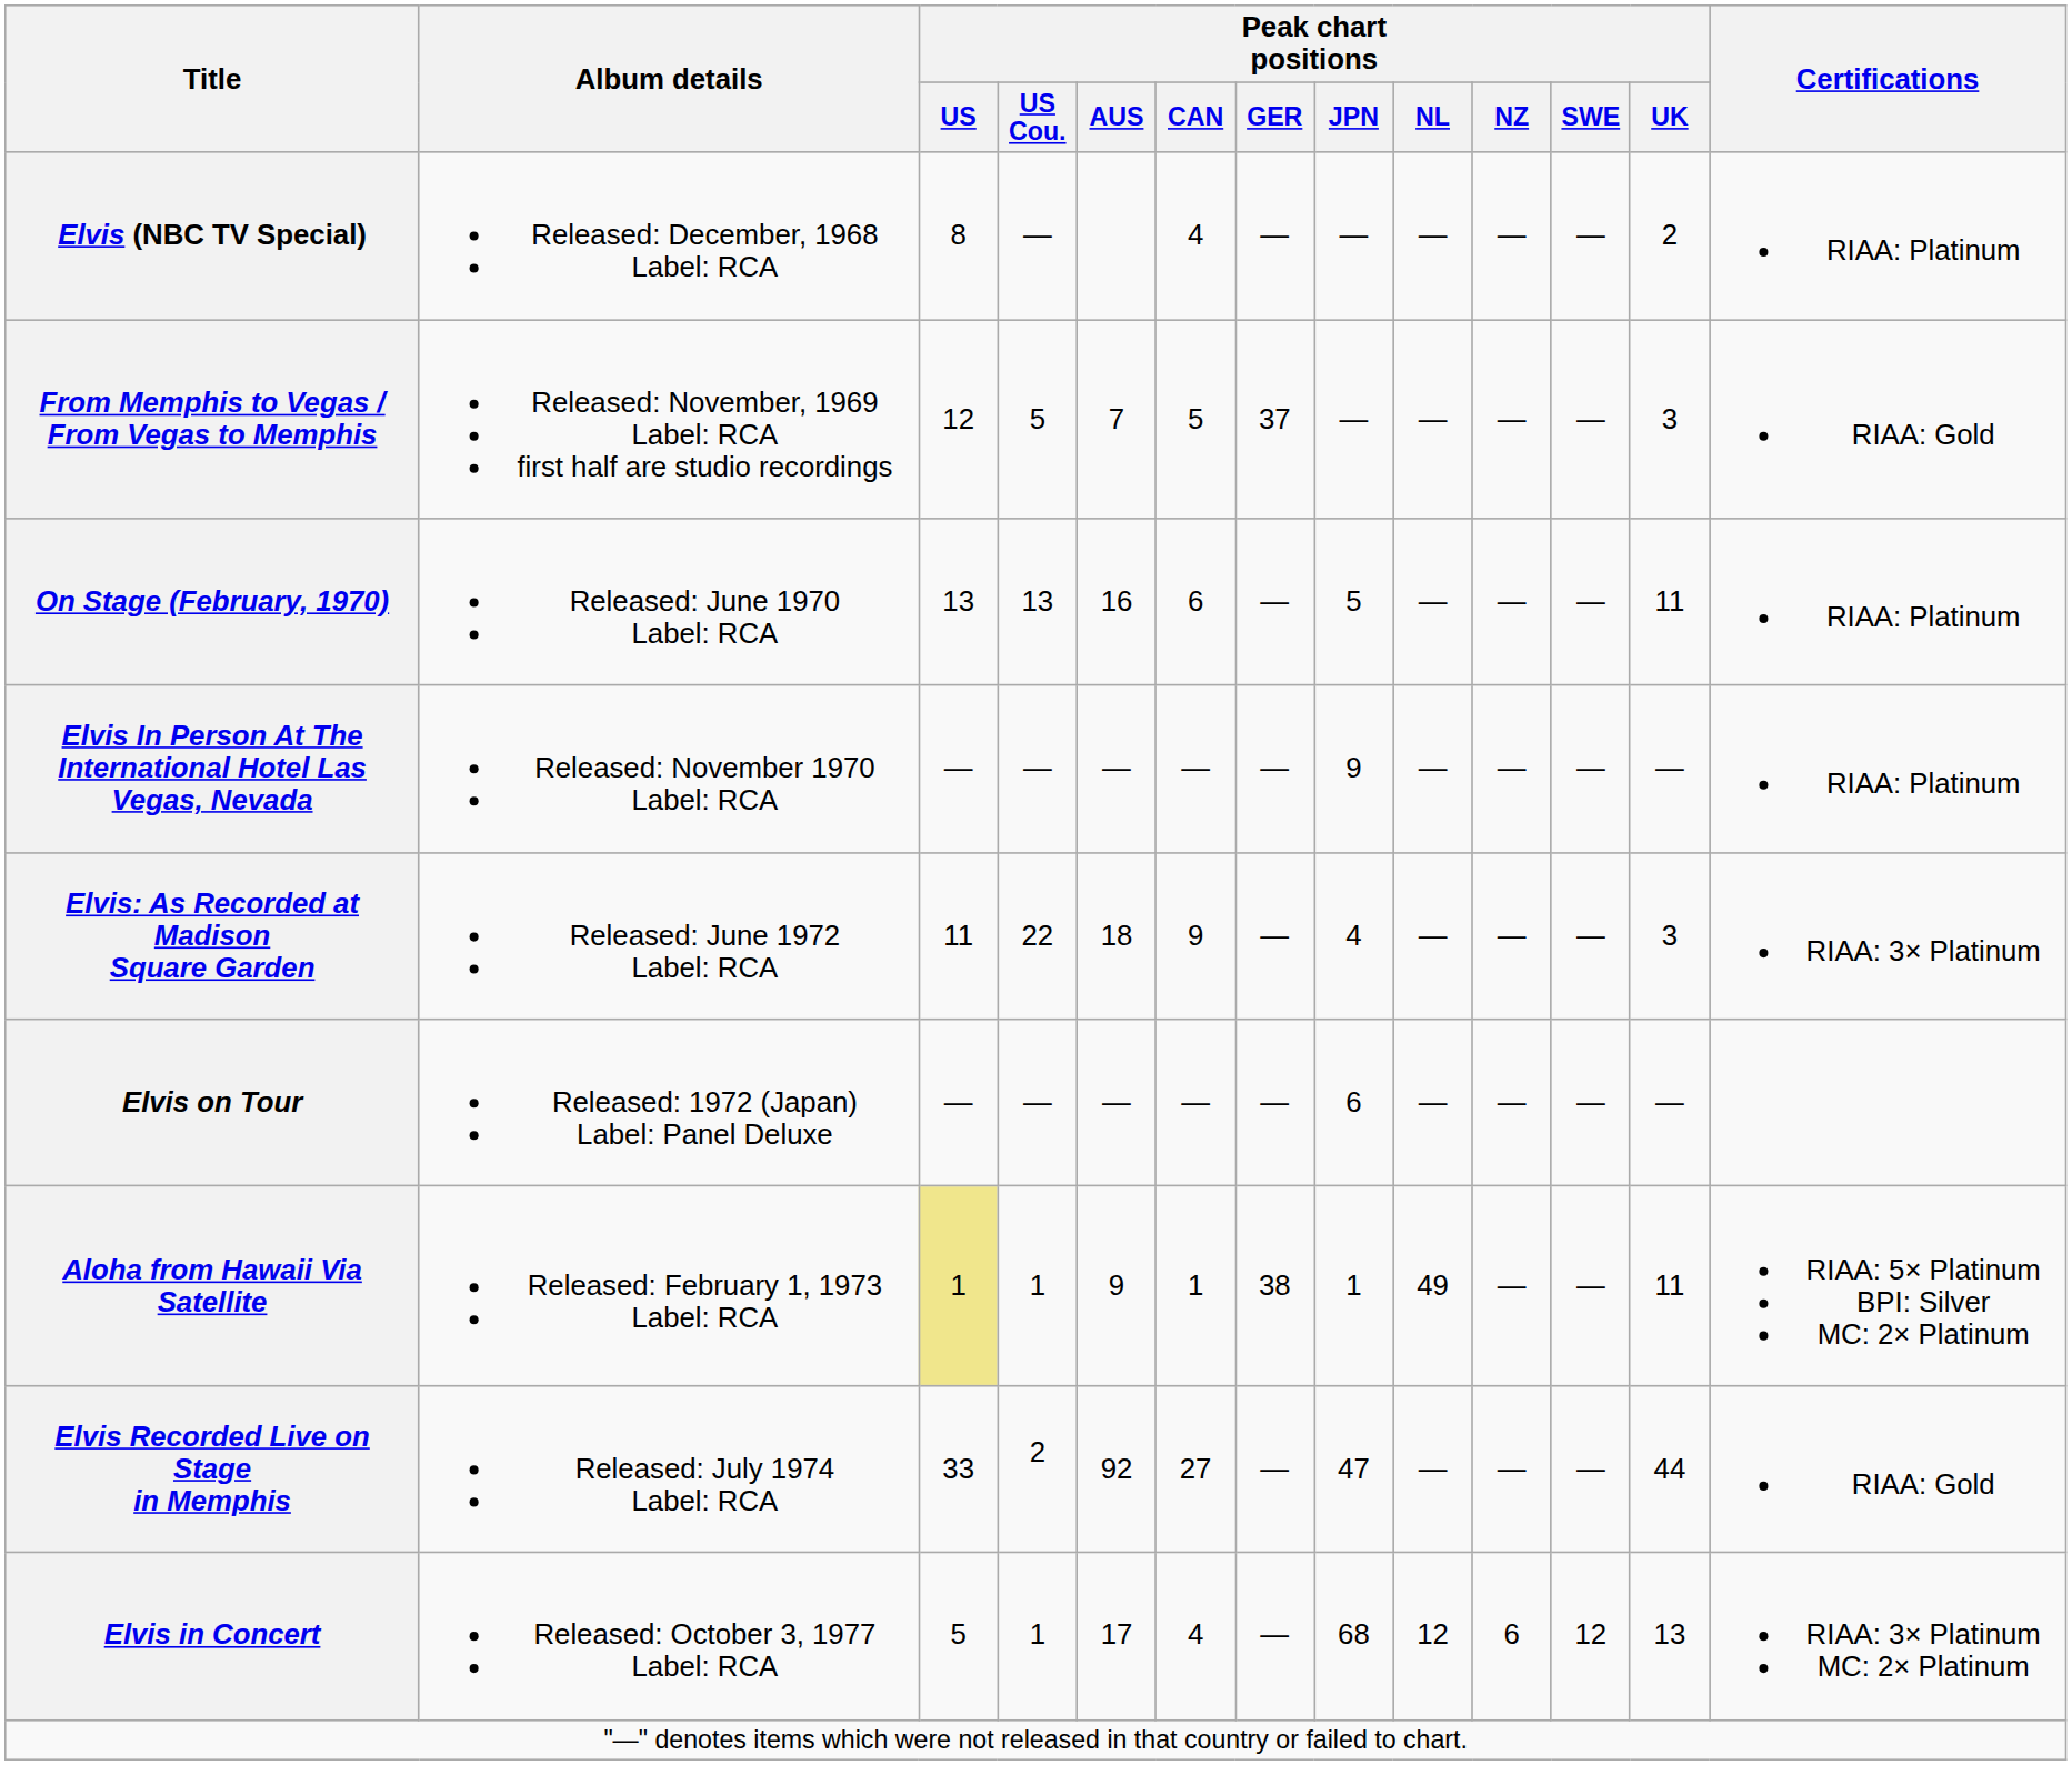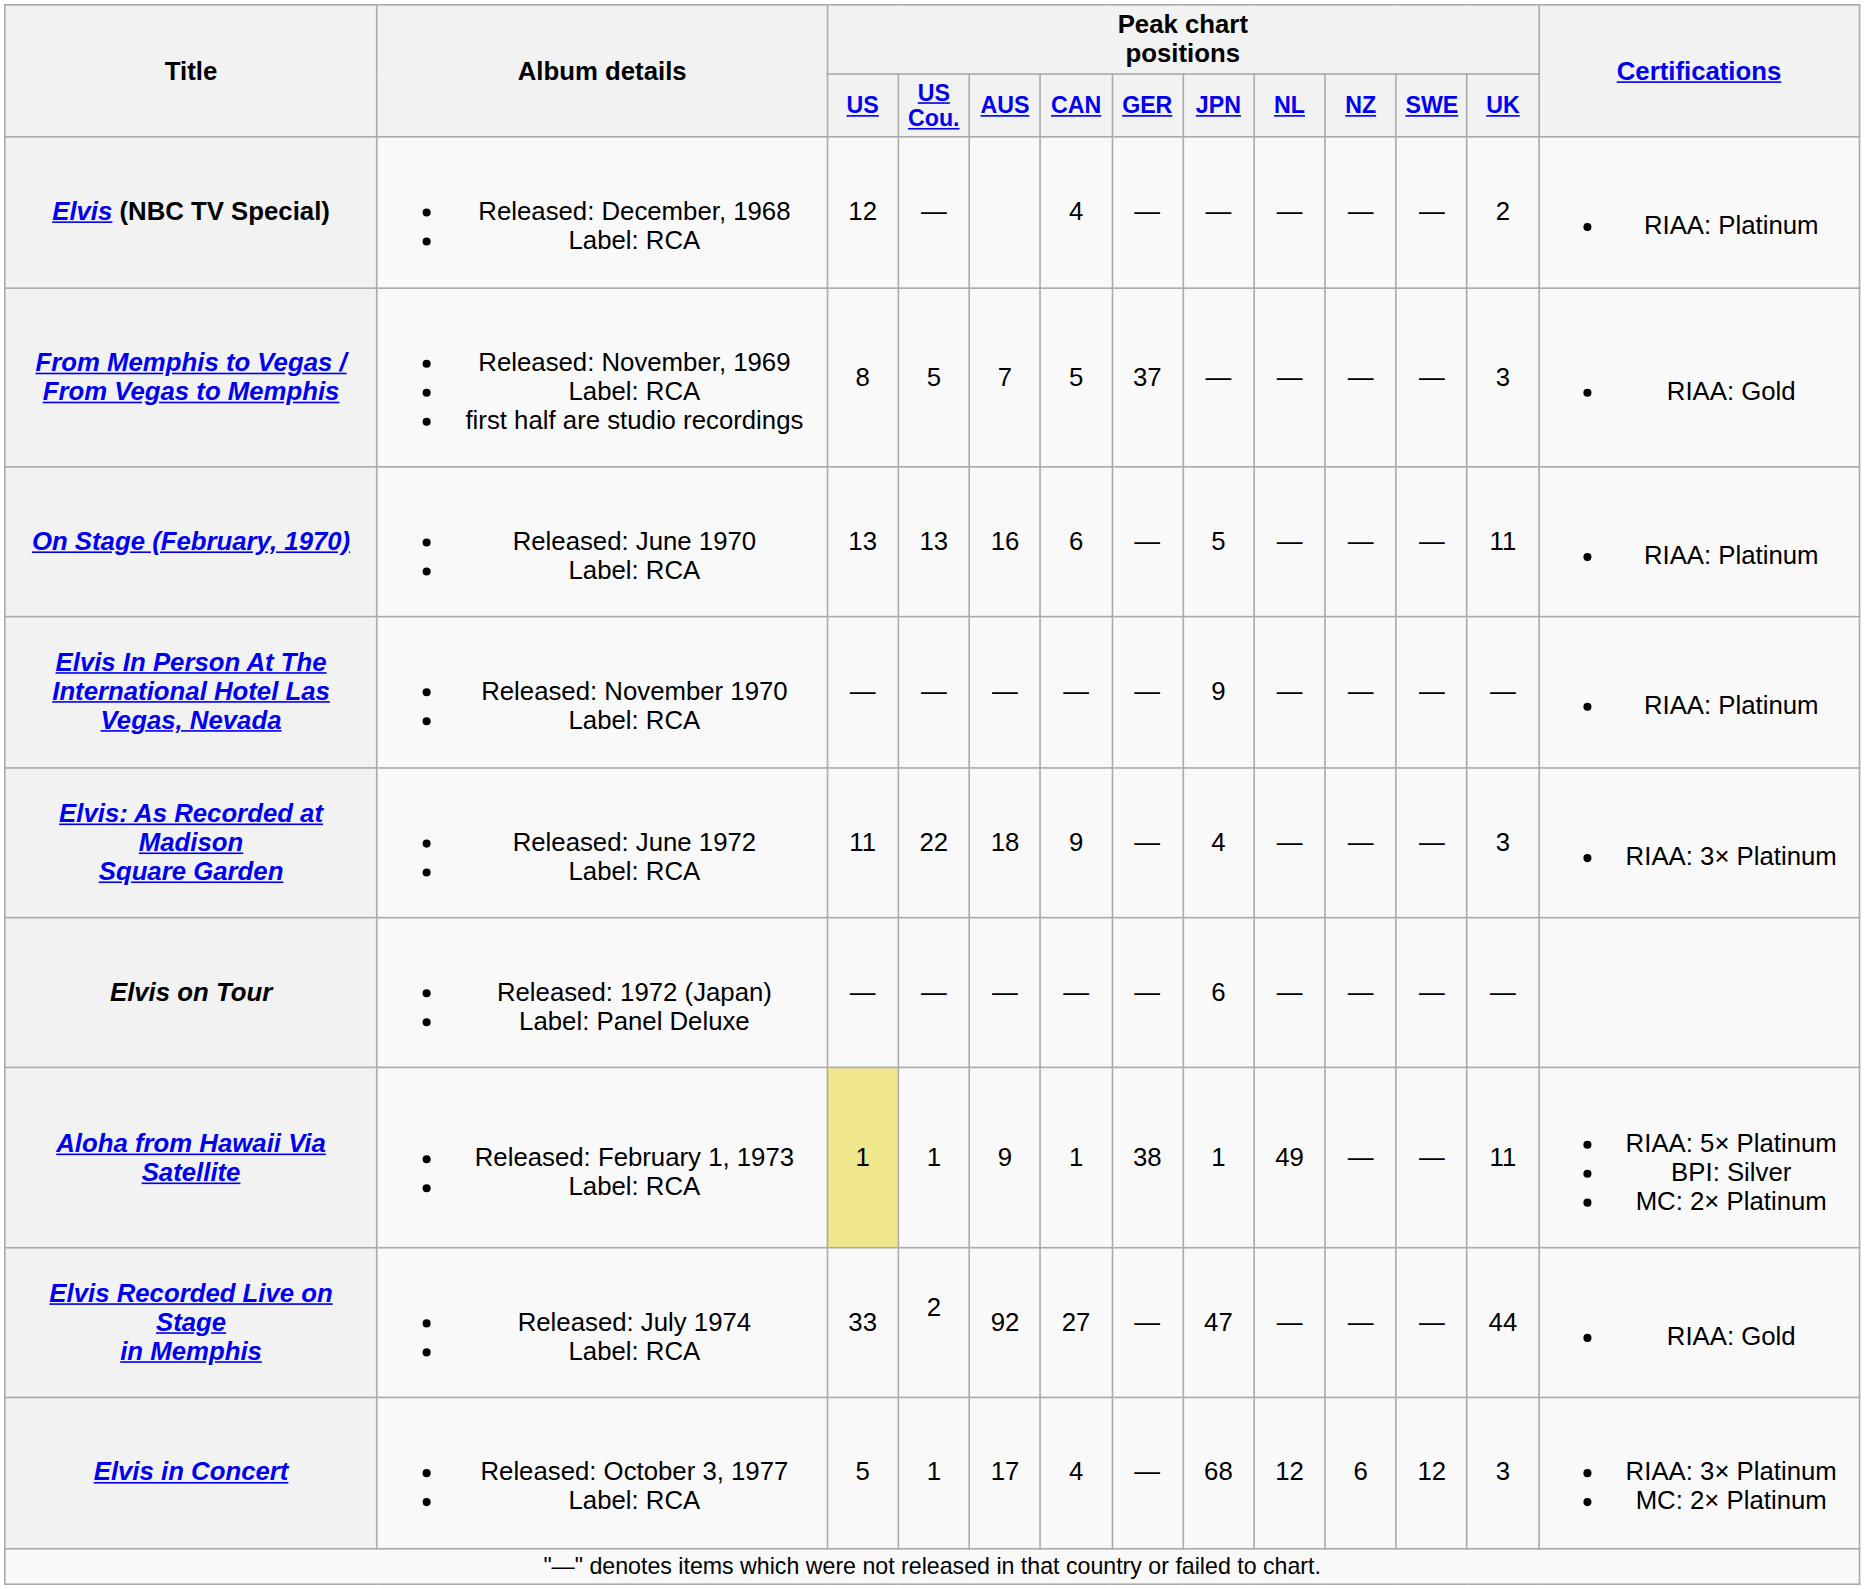Elvis (NBC TV Special) | Peak chart positions / US: 8 -> 12
From Memphis to Vegas / From Vegas to Memphis | Peak chart positions / US: 12 -> 8
Elvis in Concert | Peak chart positions / UK: 13 -> 3
